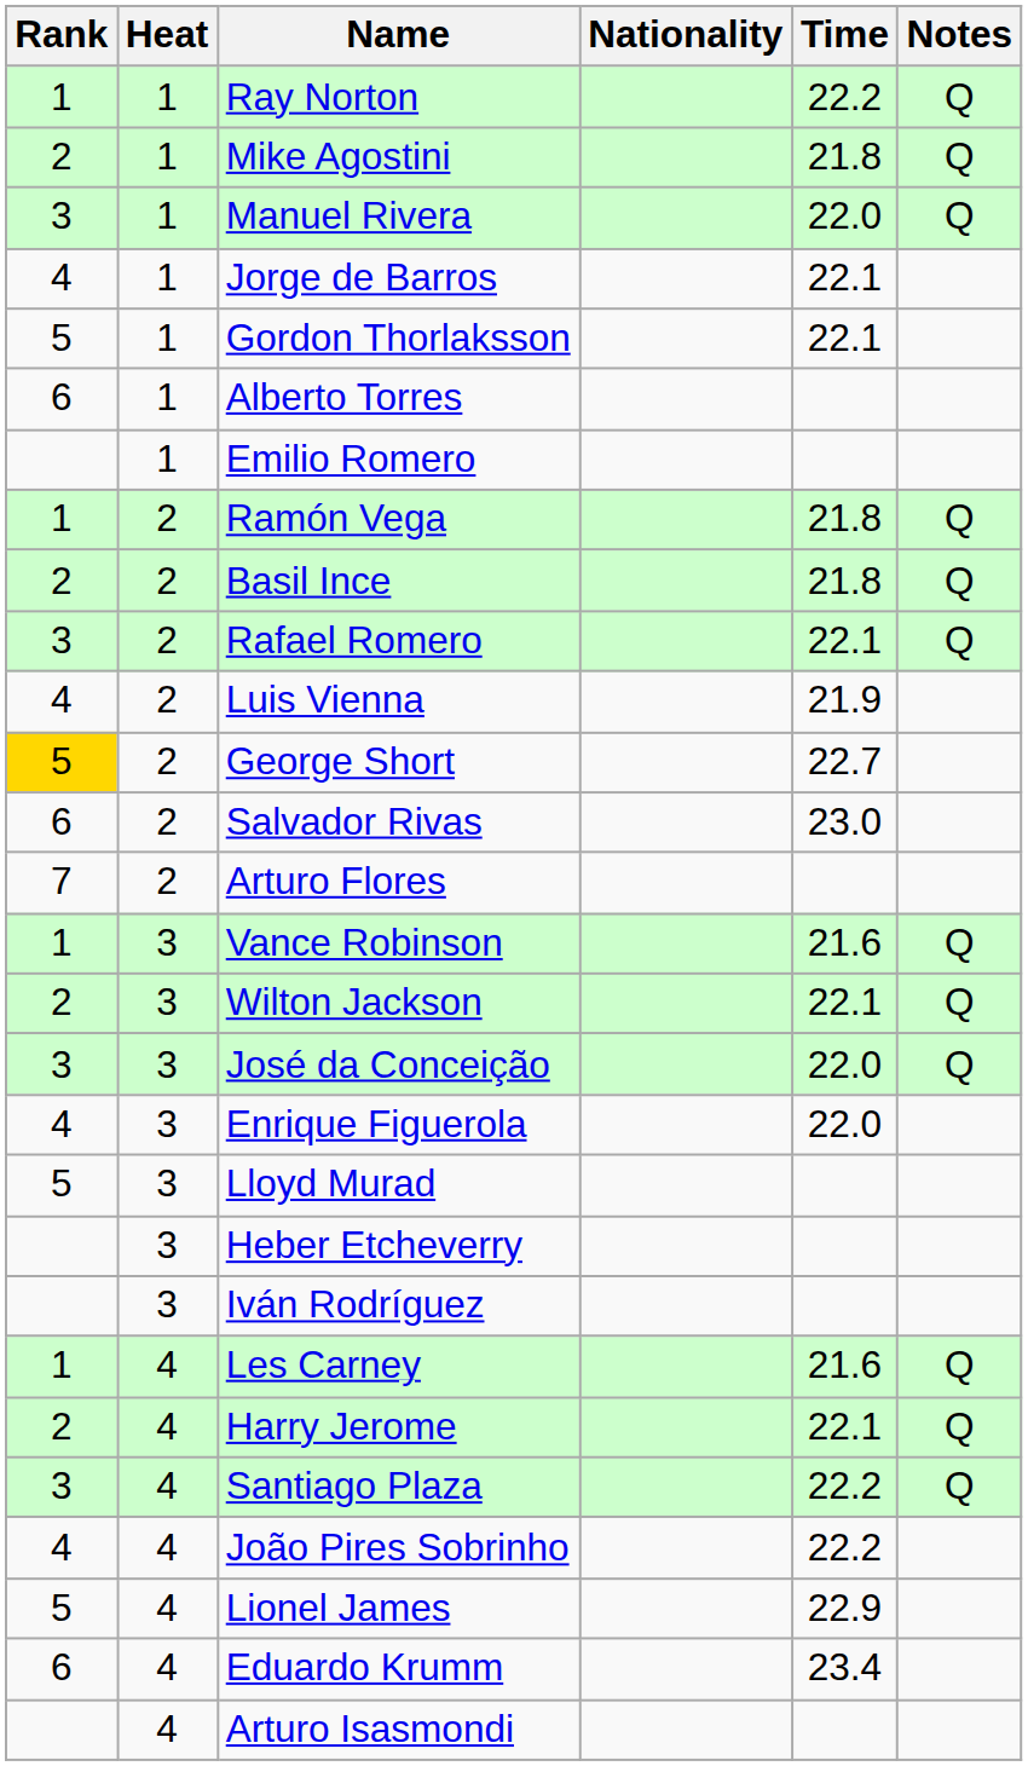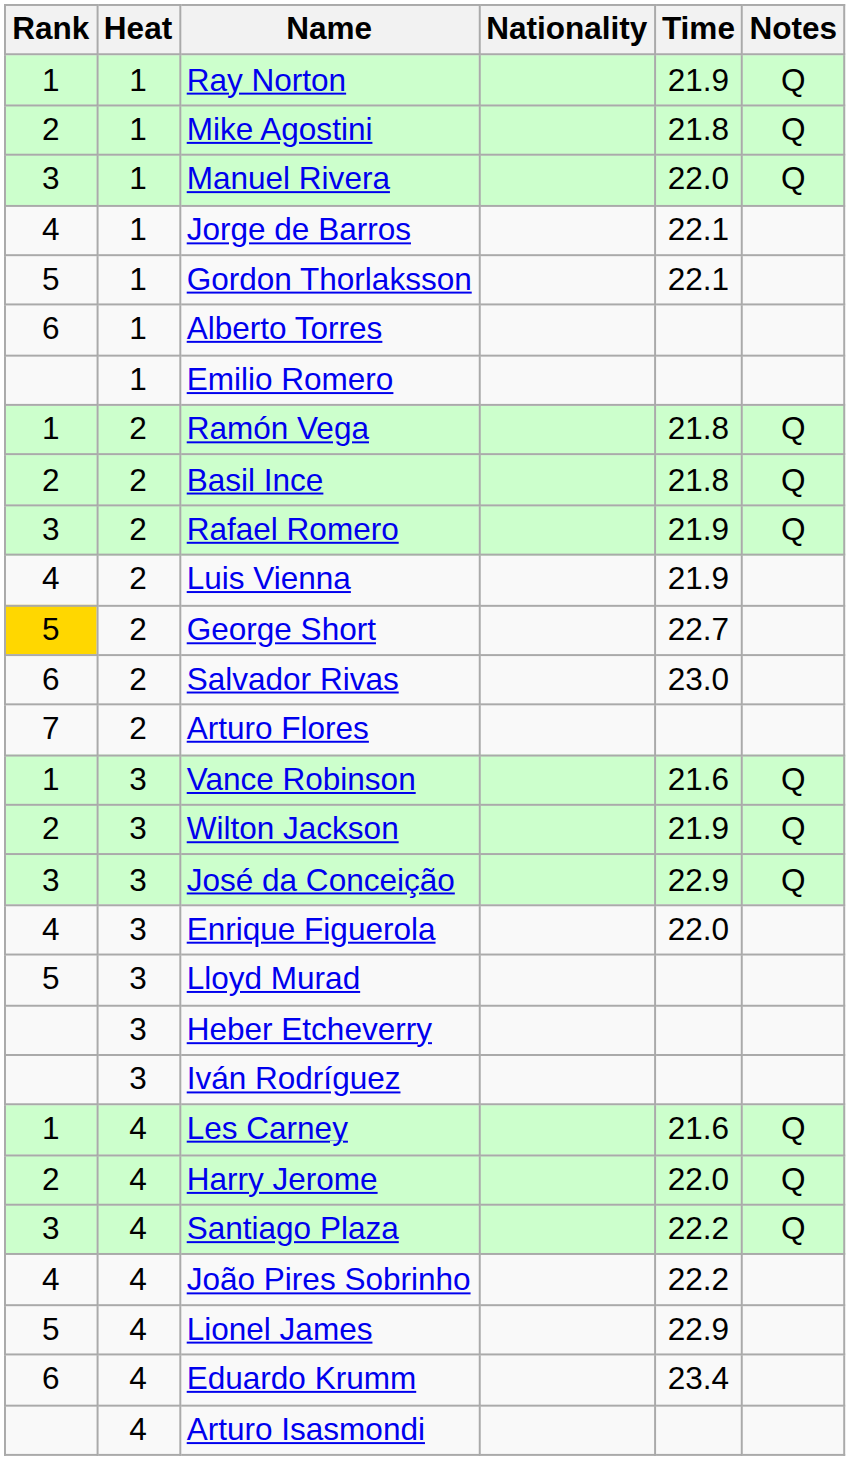Ray Norton | Time: 22.2 -> 21.9
Rafael Romero | Time: 22.1 -> 21.9
Wilton Jackson | Time: 22.1 -> 21.9
José da Conceição | Time: 22.0 -> 22.9
Harry Jerome | Time: 22.1 -> 22.0
